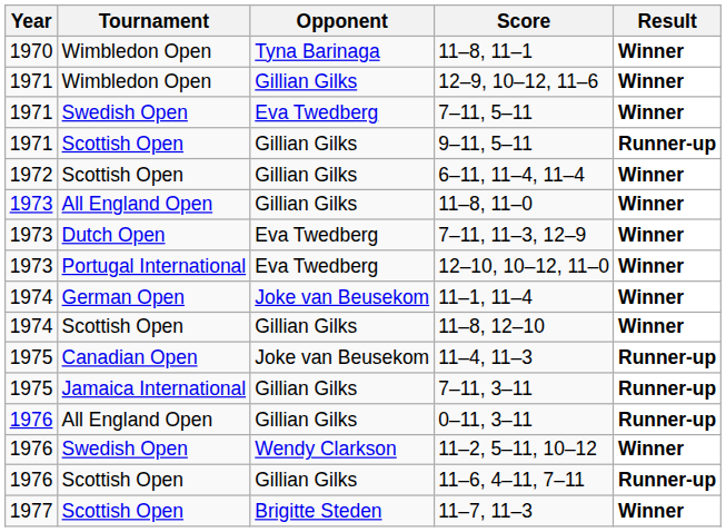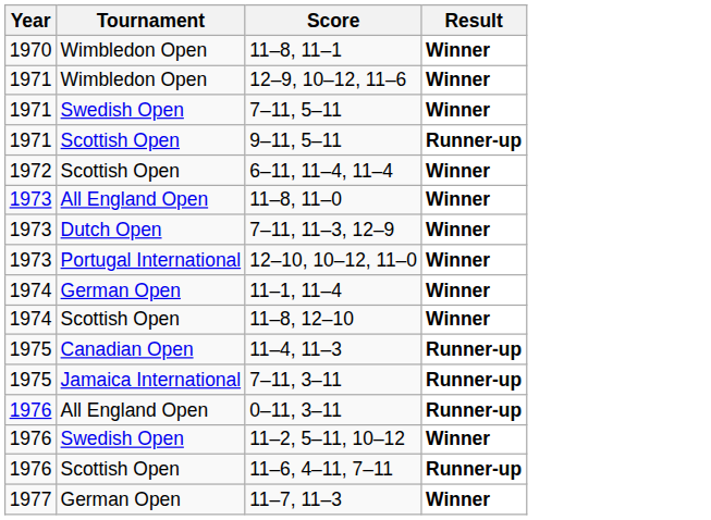- column: Opponent | Tyna Barinaga | Gillian Gilks | Eva Twedberg | Gillian Gilks | Gillian Gilks | Gillian Gilks | Eva Twedberg | Eva Twedberg | Joke van Beusekom | Gillian Gilks | Joke van Beusekom | Gillian Gilks | Gillian Gilks | Wendy Clarkson | Gillian Gilks | Brigitte Steden
11–7, 11–3 | Tournament: Scottish Open -> German Open
